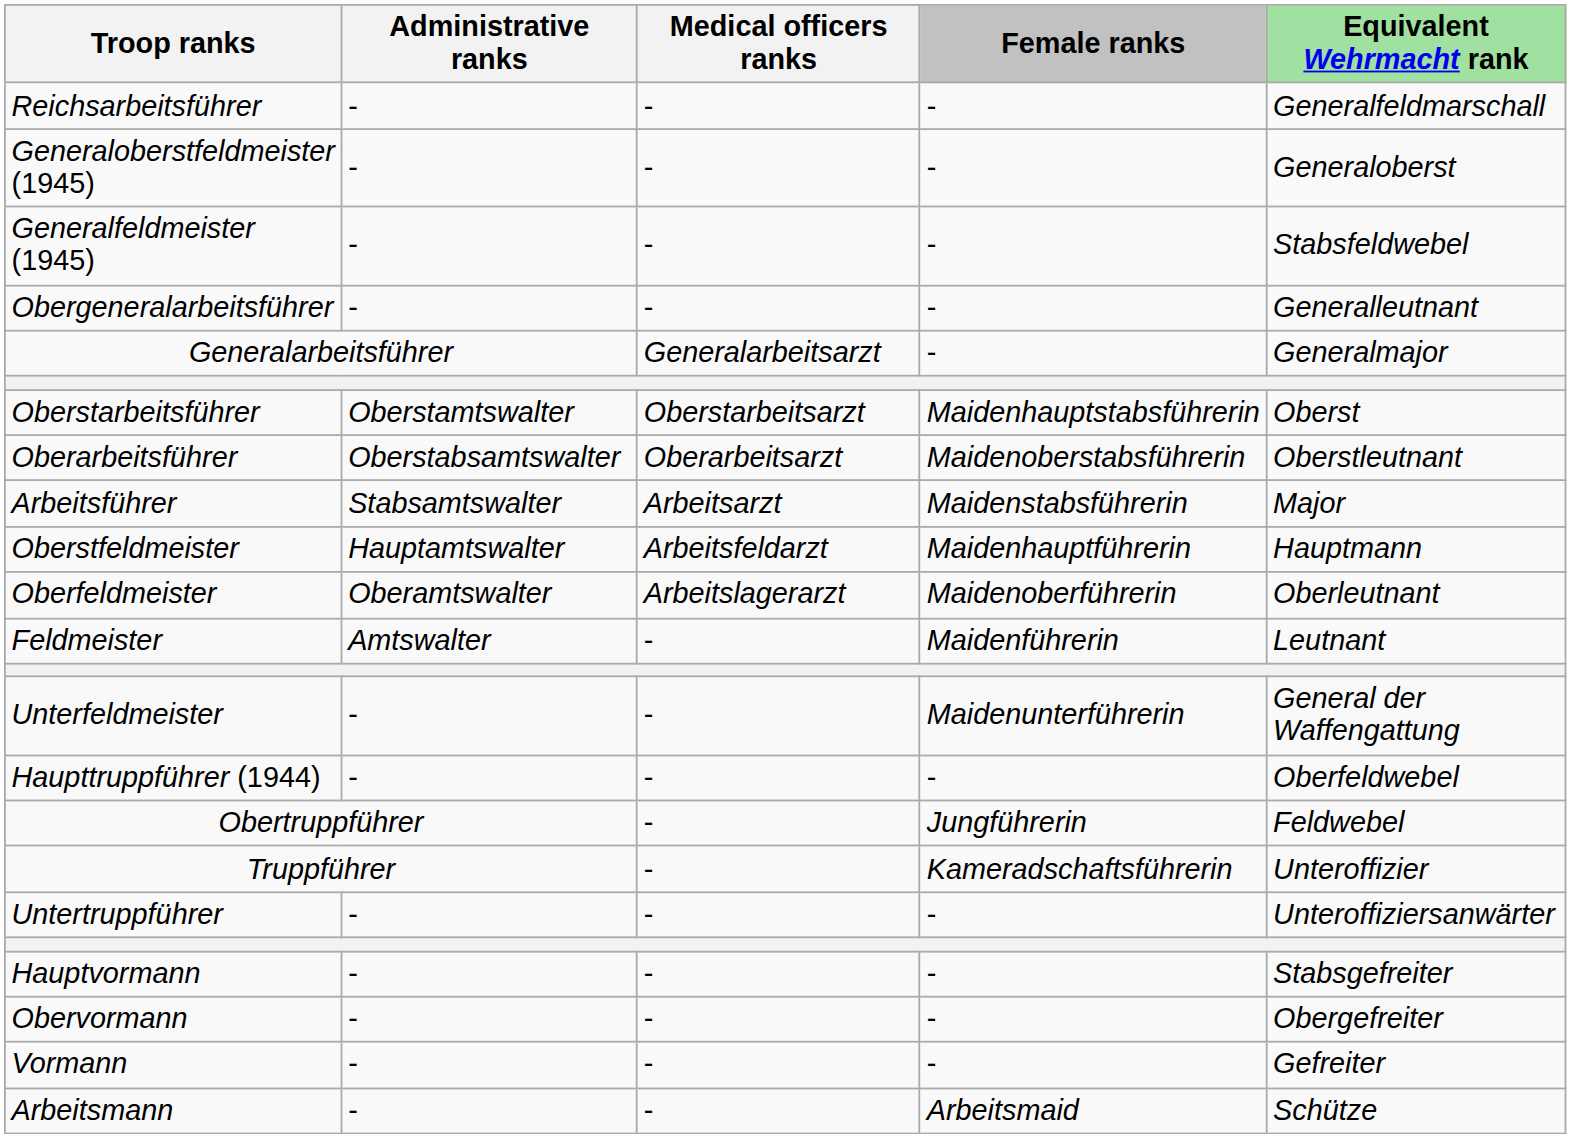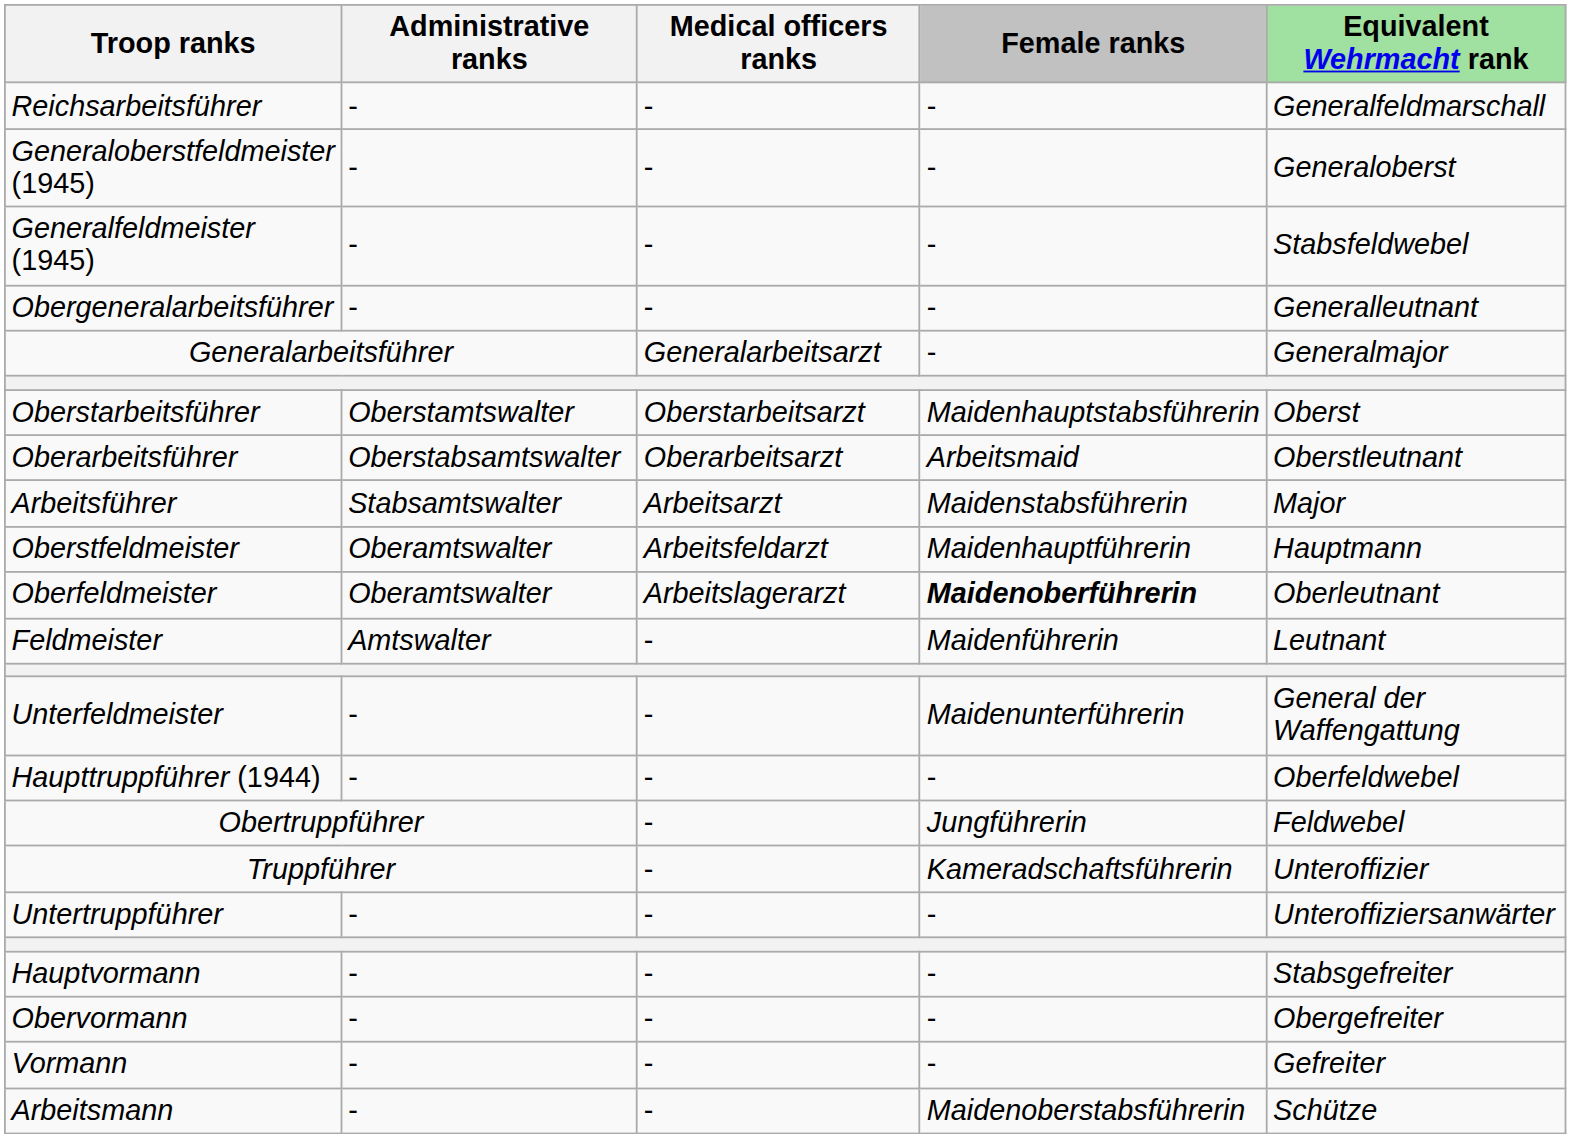Oberarbeitsführer | Female ranks: Maidenoberstabsführerin -> Arbeitsmaid
Oberstfeldmeister | Administrative ranks: Hauptamtswalter -> Oberamtswalter
Oberfeldmeister | Female ranks: normal -> bold
Arbeitsmann | Female ranks: Arbeitsmaid -> Maidenoberstabsführerin
